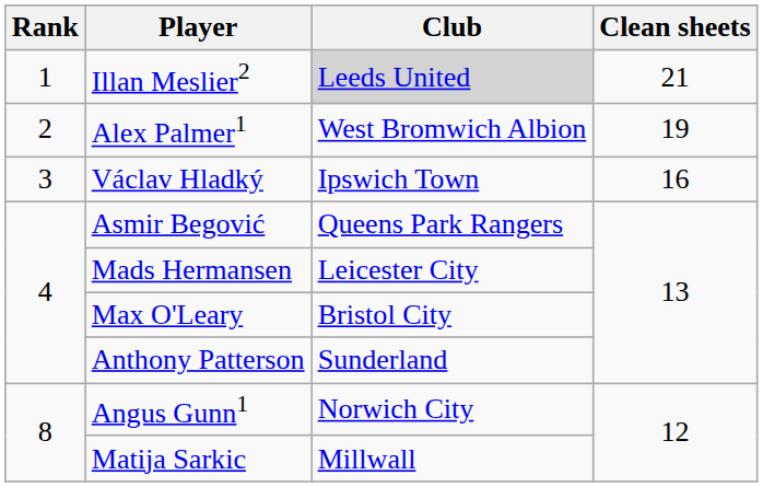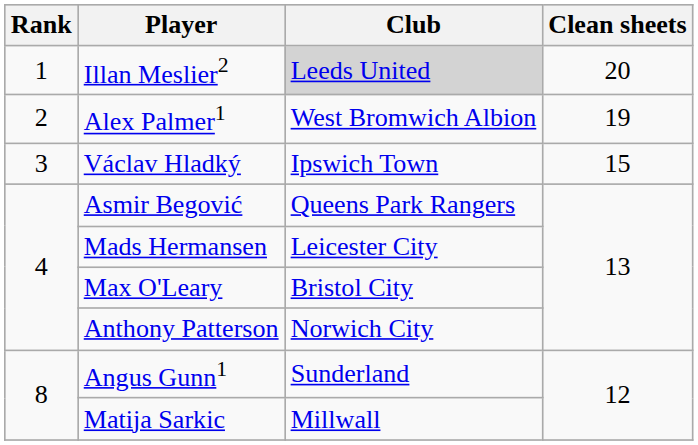Illan Meslier2 | Clean sheets: 21 -> 20
Václav Hladký | Clean sheets: 16 -> 15
Anthony Patterson | Club: Sunderland -> Norwich City
Angus Gunn1 | Club: Norwich City -> Sunderland
